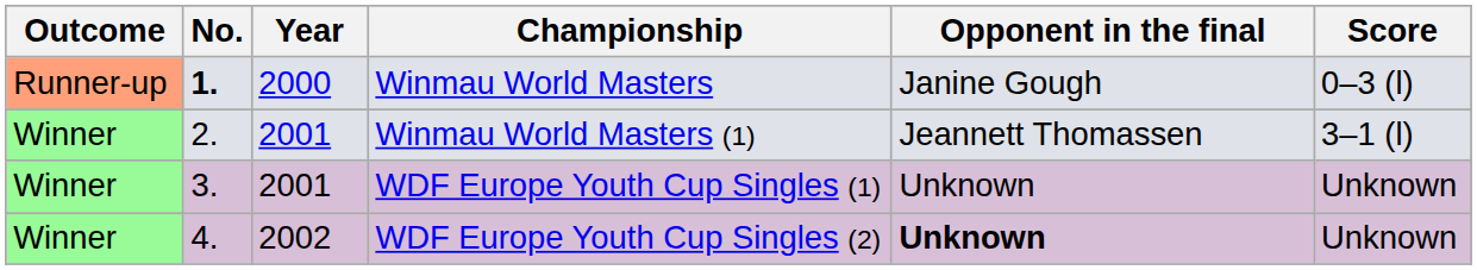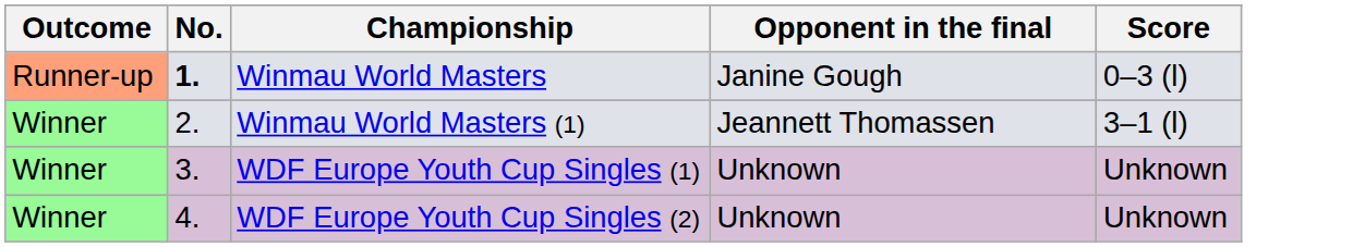- column: Year | 2000 | 2001 | 2001 | 2002
WDF Europe Youth Cup Singles (2) | Opponent in the final: bold -> normal
